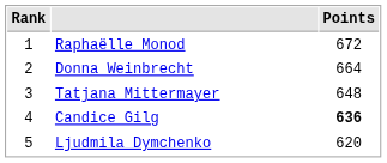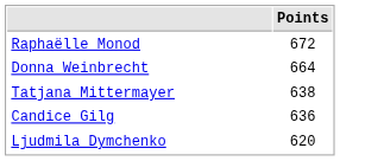- column: Rank | 1 | 2 | 3 | 4 | 5
Tatjana Mittermayer | Points: 648 -> 638
Candice Gilg | Points: bold -> normal
